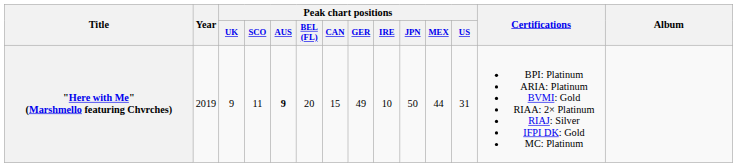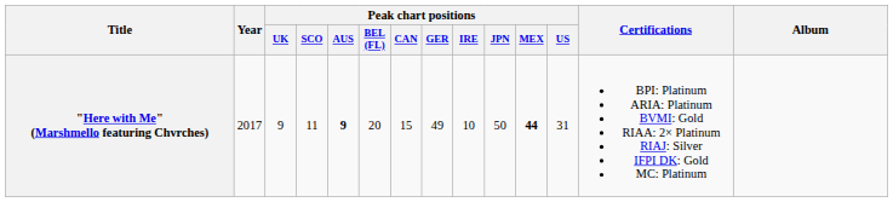"Here with Me" (Marshmello featuring Chvrches) | Year: 2019 -> 2017
"Here with Me" (Marshmello featuring Chvrches) | Peak chart positions / MEX: normal -> bold
